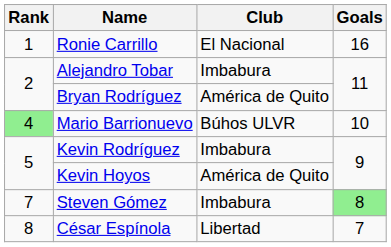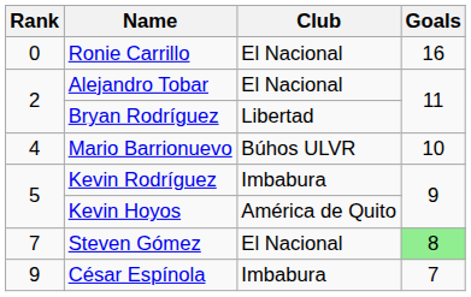Ronie Carrillo | Rank: 1 -> 0
Alejandro Tobar | Club: Imbabura -> El Nacional
Bryan Rodríguez | Club: América de Quito -> Libertad
Mario Barrionuevo | Rank: lightgreen background -> no background
Steven Gómez | Club: Imbabura -> El Nacional
César Espínola | Rank: 8 -> 9
César Espínola | Club: Libertad -> Imbabura
